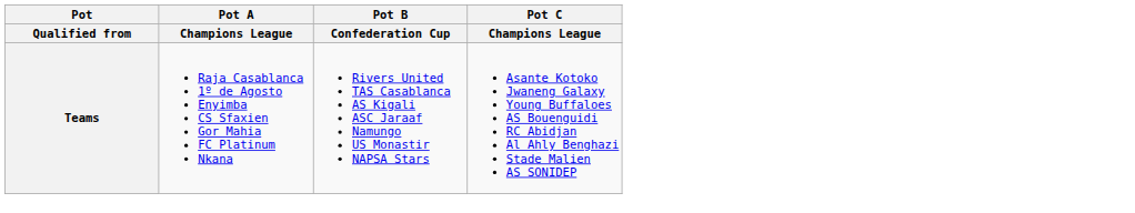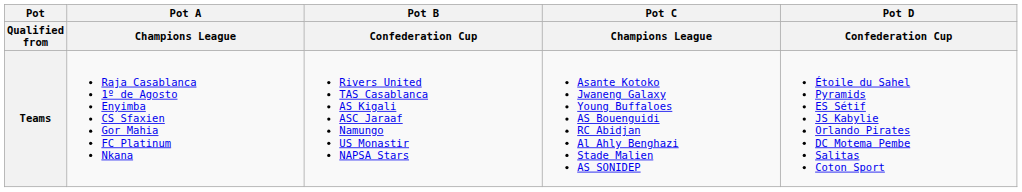+ column: Pot D | Confederation Cup | Étoile du Sahel Pyramids ES Sétif JS Kabylie Orlando Pirates DC Motema Pembe Salitas Coton Sport
